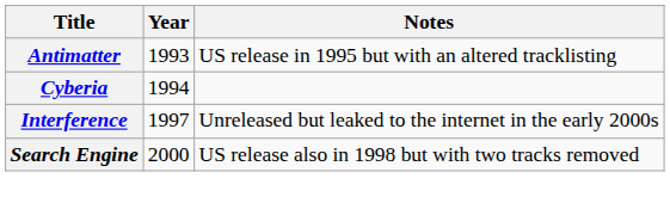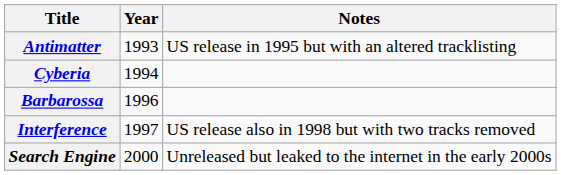+ row: Barbarossa | 1996
Interference | Notes: Unreleased but leaked to the internet in the early 2000s -> US release also in 1998 but with two tracks removed
Search Engine | Notes: US release also in 1998 but with two tracks removed -> Unreleased but leaked to the internet in the early 2000s
